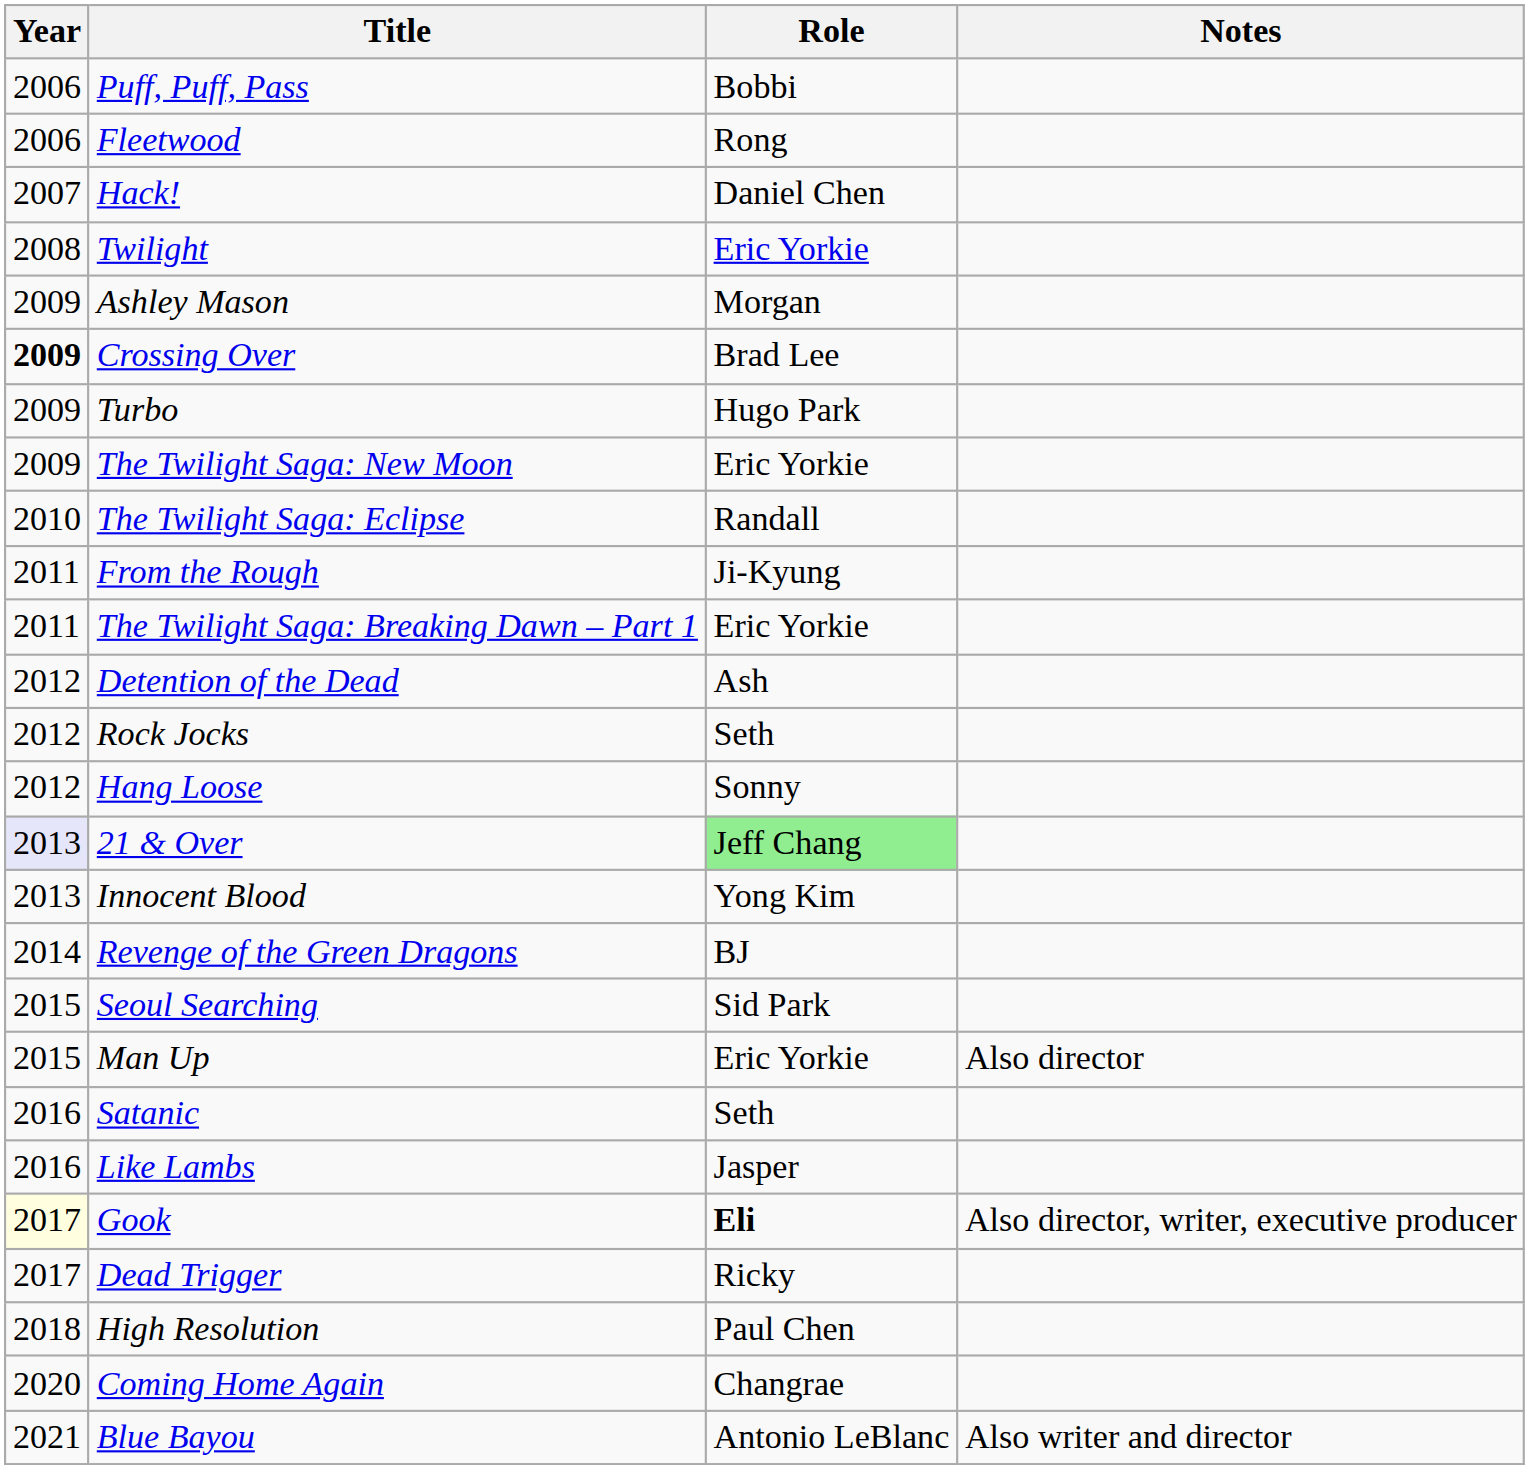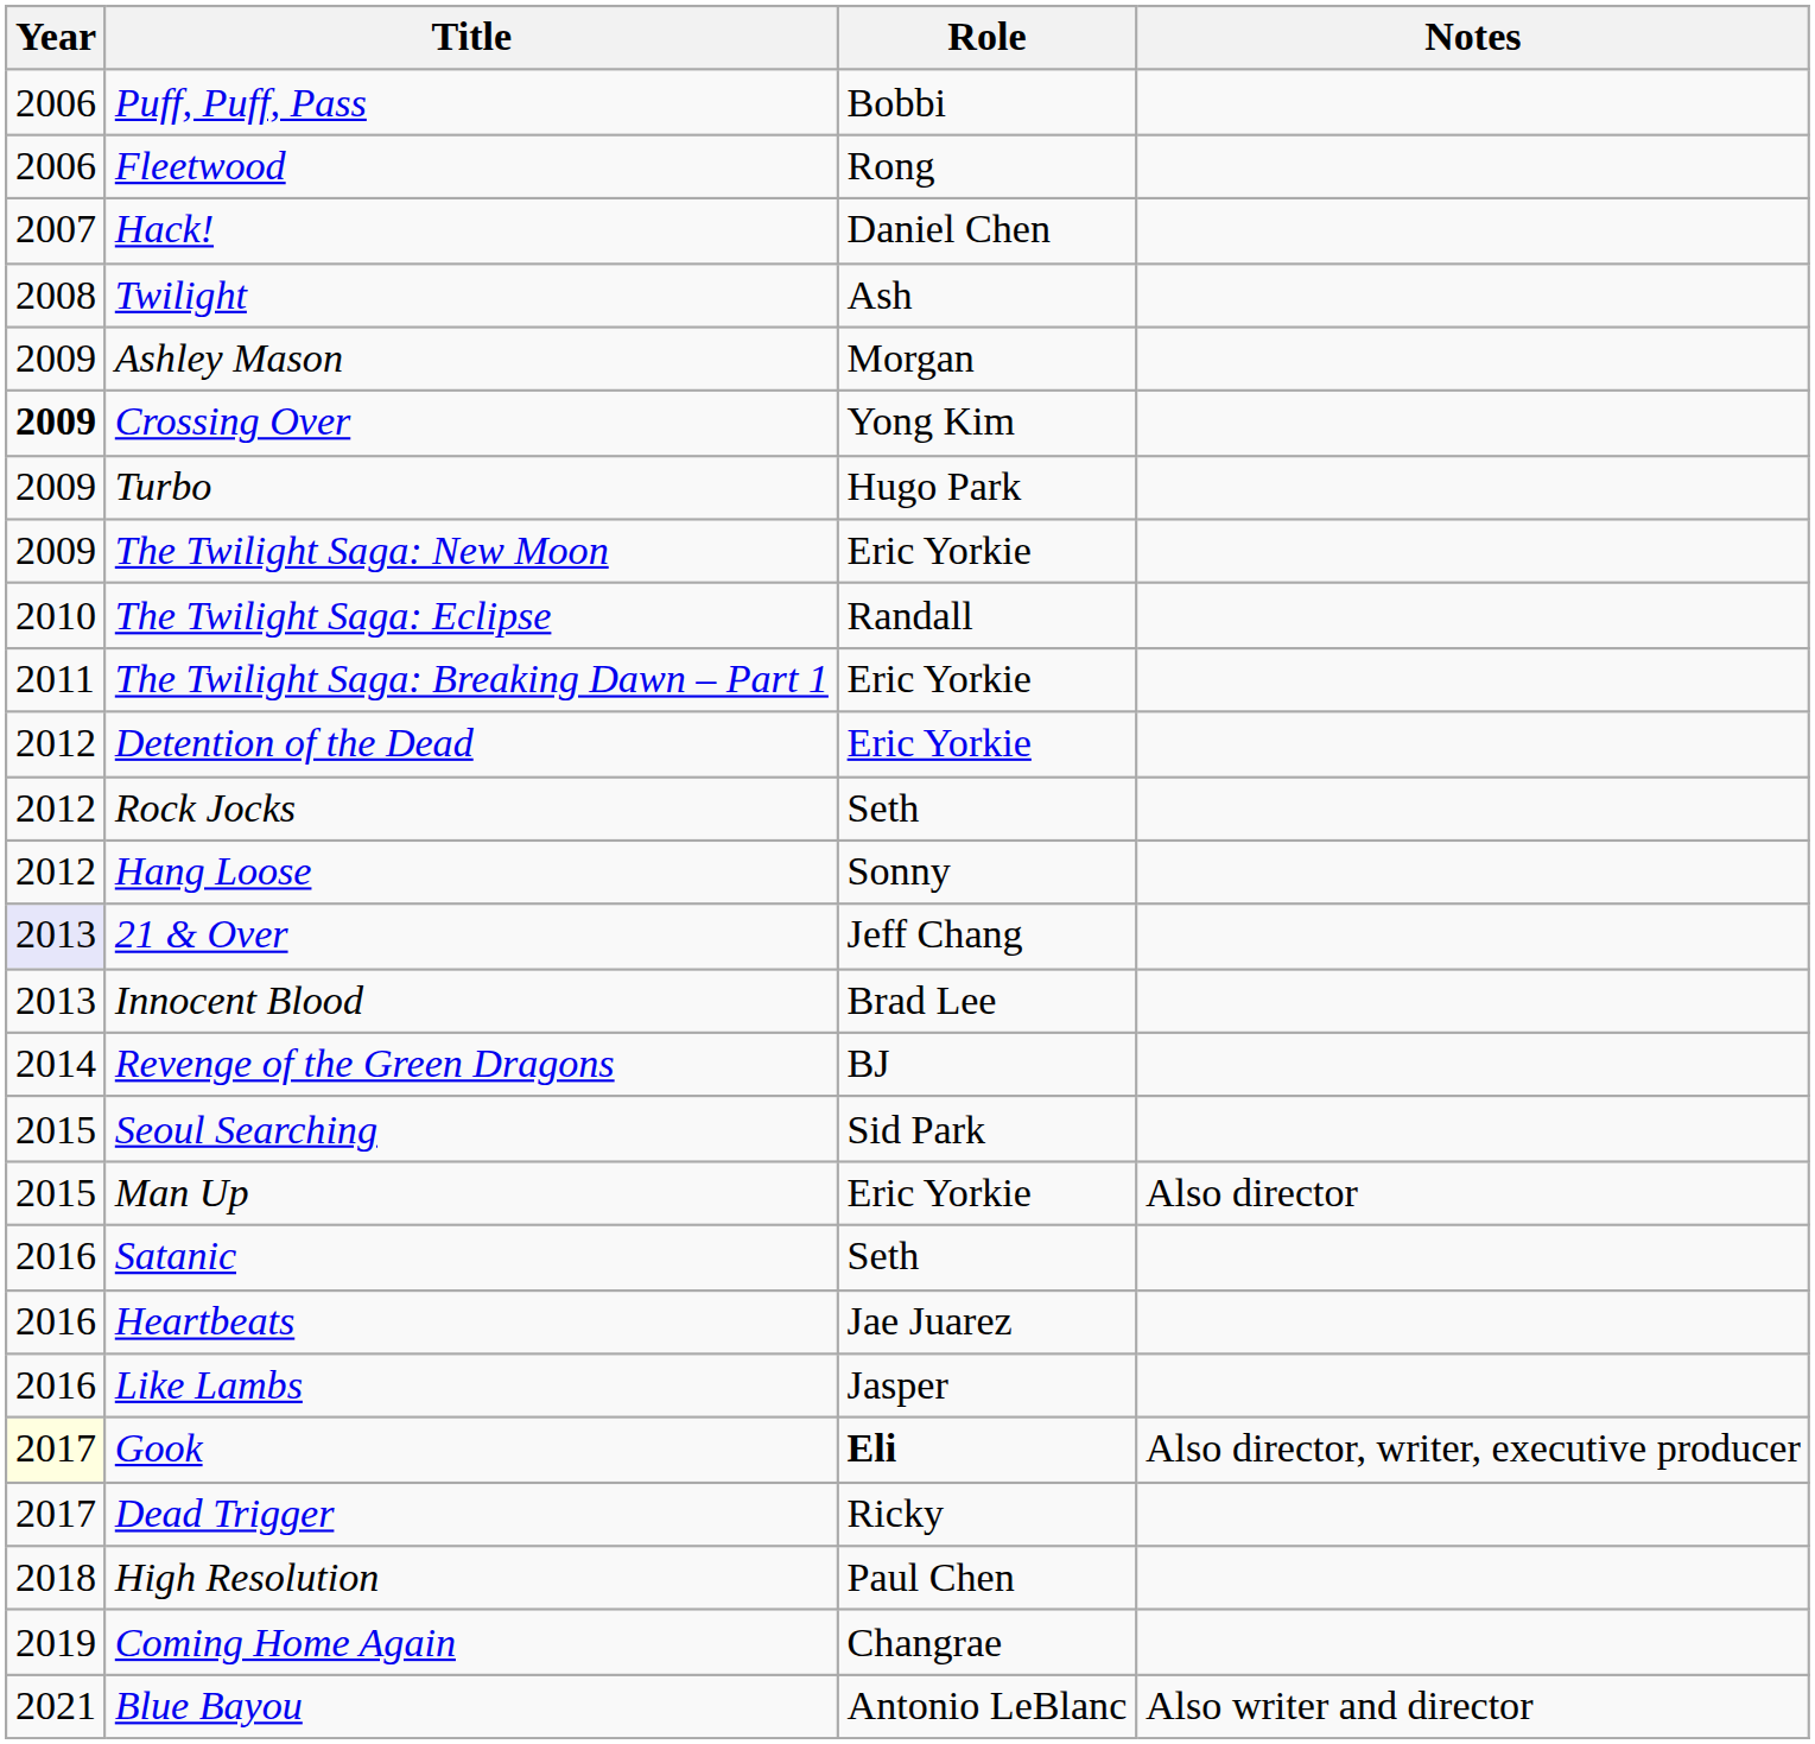Twilight | Role: Eric Yorkie -> Ash
Crossing Over | Role: Brad Lee -> Yong Kim
- row: 2011 | From the Rough | Ji-Kyung
Detention of the Dead | Role: Ash -> Eric Yorkie
21 & Over | Role: lightgreen background -> no background
Innocent Blood | Role: Yong Kim -> Brad Lee
+ row: 2016 | Heartbeats | Jae Juarez
Coming Home Again | Year: 2020 -> 2019
